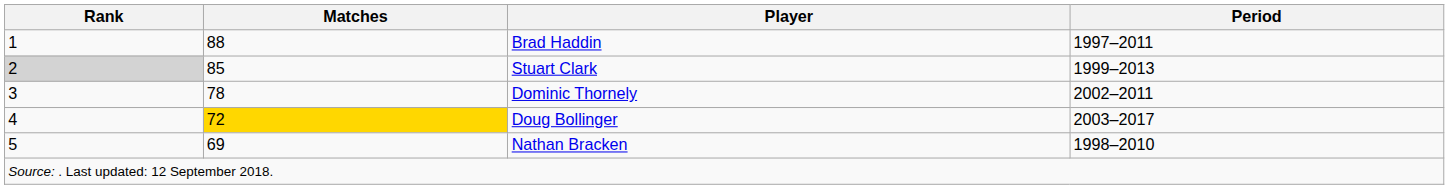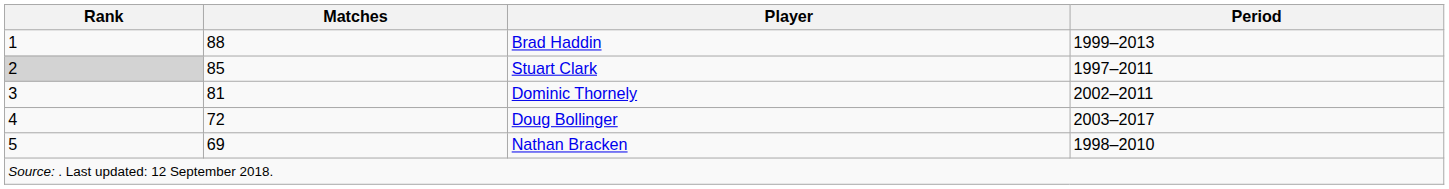Brad Haddin | Period: 1997–2011 -> 1999–2013
Stuart Clark | Period: 1999–2013 -> 1997–2011
Dominic Thornely | Matches: 78 -> 81
Doug Bollinger | Matches: gold background -> no background
